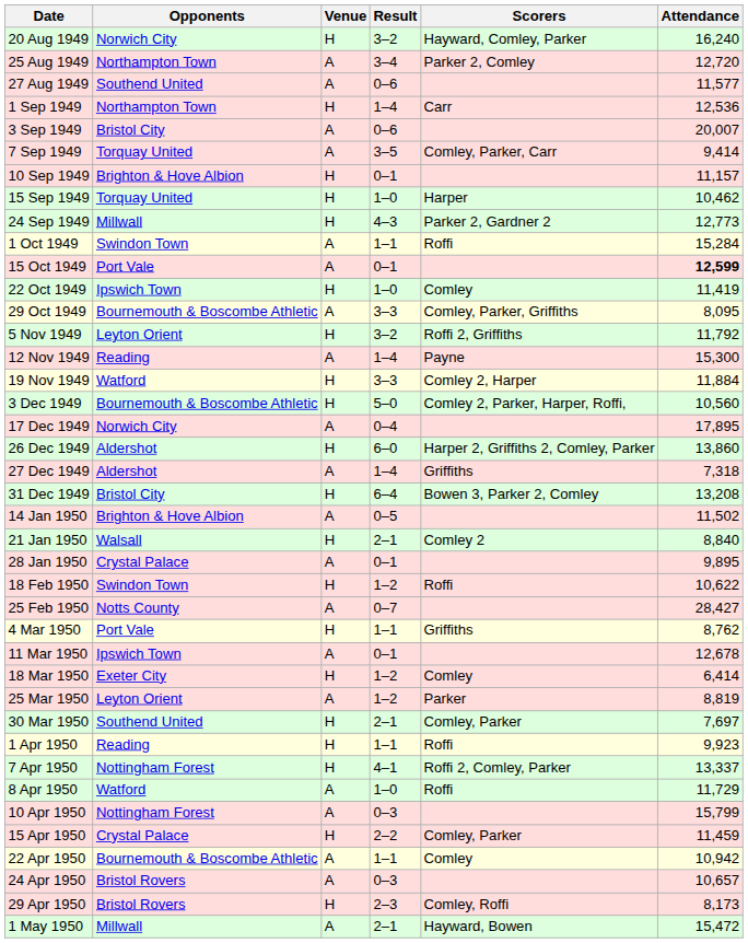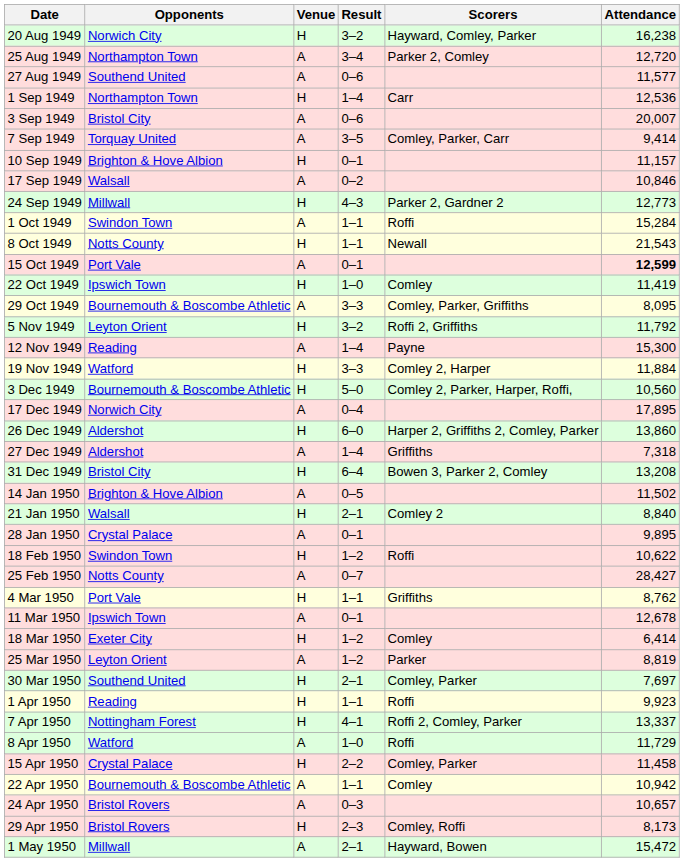20 Aug 1949 | Attendance: 16,240 -> 16,238
- row: 15 Sep 1949 | Torquay United | H | 1–0 | Harper | 10,462
+ row: 17 Sep 1949 | Walsall | A | 0–2 | 10,846
+ row: 8 Oct 1949 | Notts County | H | 1–1 | Newall | 21,543
- row: 10 Apr 1950 | Nottingham Forest | A | 0–3 | 15,799
15 Apr 1950 | Attendance: 11,459 -> 11,458
